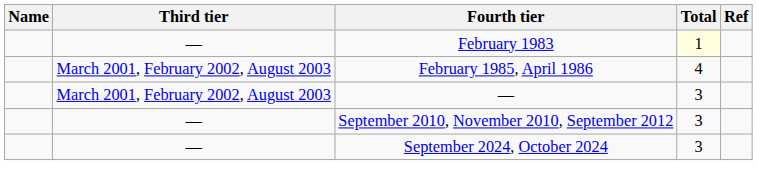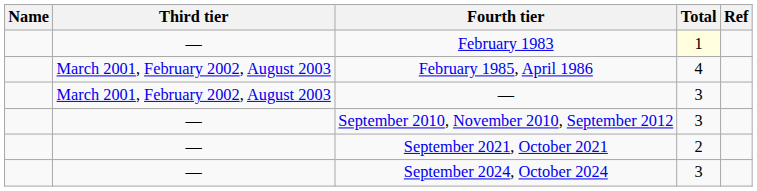+ row: — | September 2021, October 2021 | 2
